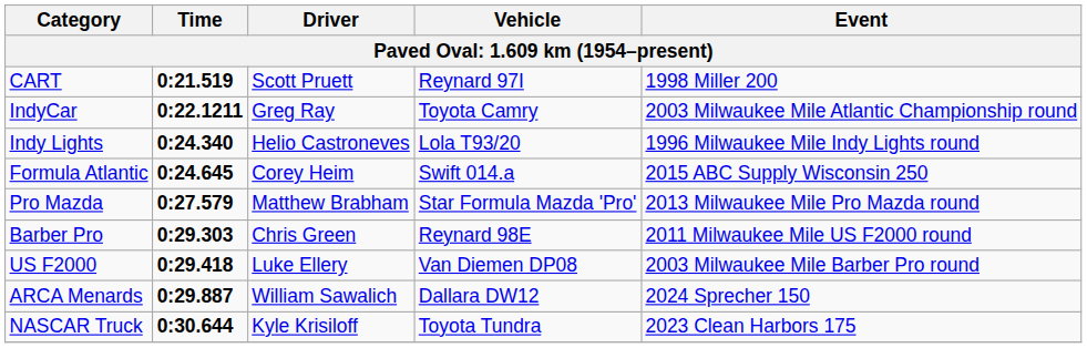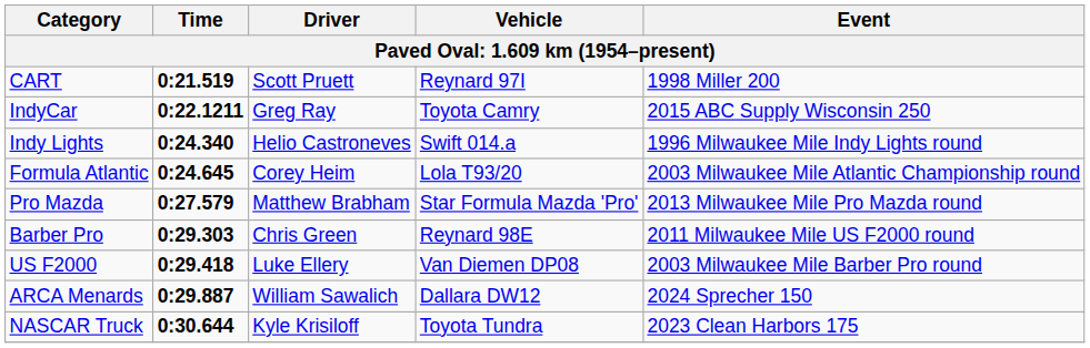IndyCar | Event: 2003 Milwaukee Mile Atlantic Championship round -> 2015 ABC Supply Wisconsin 250
Indy Lights | Vehicle: Lola T93/20 -> Swift 014.a
Formula Atlantic | Vehicle: Swift 014.a -> Lola T93/20
Formula Atlantic | Event: 2015 ABC Supply Wisconsin 250 -> 2003 Milwaukee Mile Atlantic Championship round
